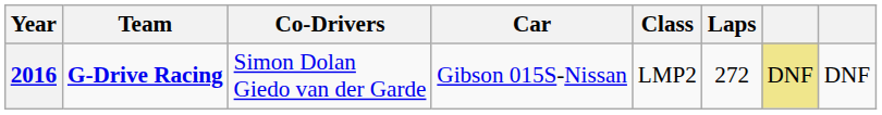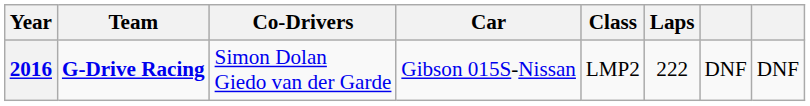2016 | Laps: 272 -> 222
2016 | column 7: khaki background -> no background
